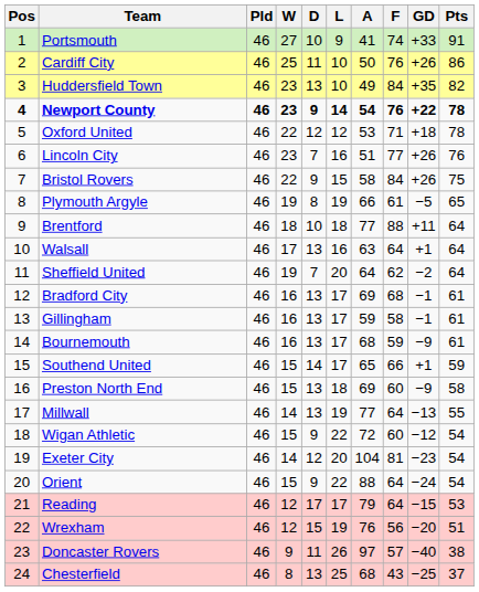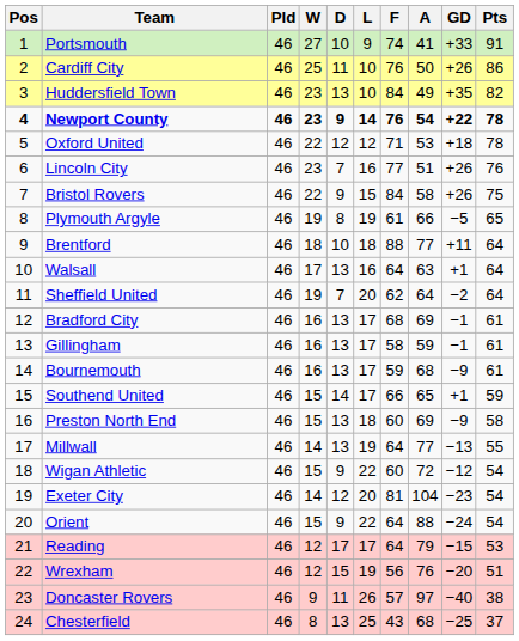columns swapped: F <-> A
